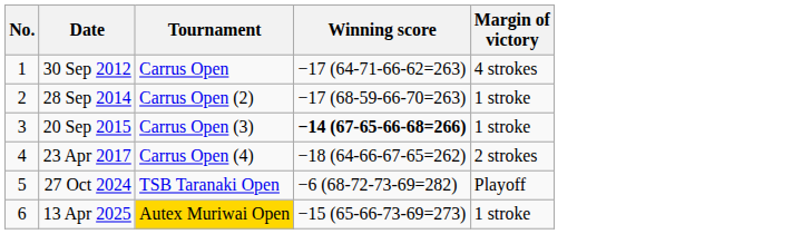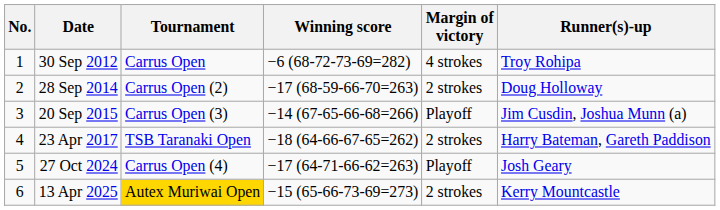+ column: Runner(s)-up | Troy Rohipa | Doug Holloway | Jim Cusdin, Joshua Munn (a) | Harry Bateman, Gareth Paddison | Josh Geary | Kerry Mountcastle
30 Sep 2012 | Winning score: −17 (64-71-66-62=263) -> −6 (68-72-73-69=282)
28 Sep 2014 | Margin of victory: 1 stroke -> 2 strokes
20 Sep 2015 | Winning score: bold -> normal
20 Sep 2015 | Margin of victory: 1 stroke -> Playoff
23 Apr 2017 | Tournament: Carrus Open (4) -> TSB Taranaki Open
27 Oct 2024 | Tournament: TSB Taranaki Open -> Carrus Open (4)
27 Oct 2024 | Winning score: −6 (68-72-73-69=282) -> −17 (64-71-66-62=263)
13 Apr 2025 | Margin of victory: 1 stroke -> 2 strokes
